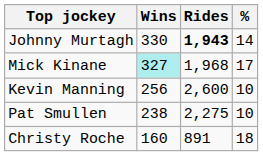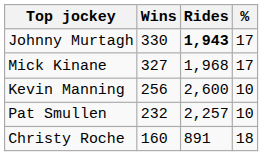Johnny Murtagh | %: 14 -> 17
Mick Kinane | Wins: paleturquoise background -> no background
Pat Smullen | Wins: 238 -> 232
Pat Smullen | Rides: 2,275 -> 2,257
